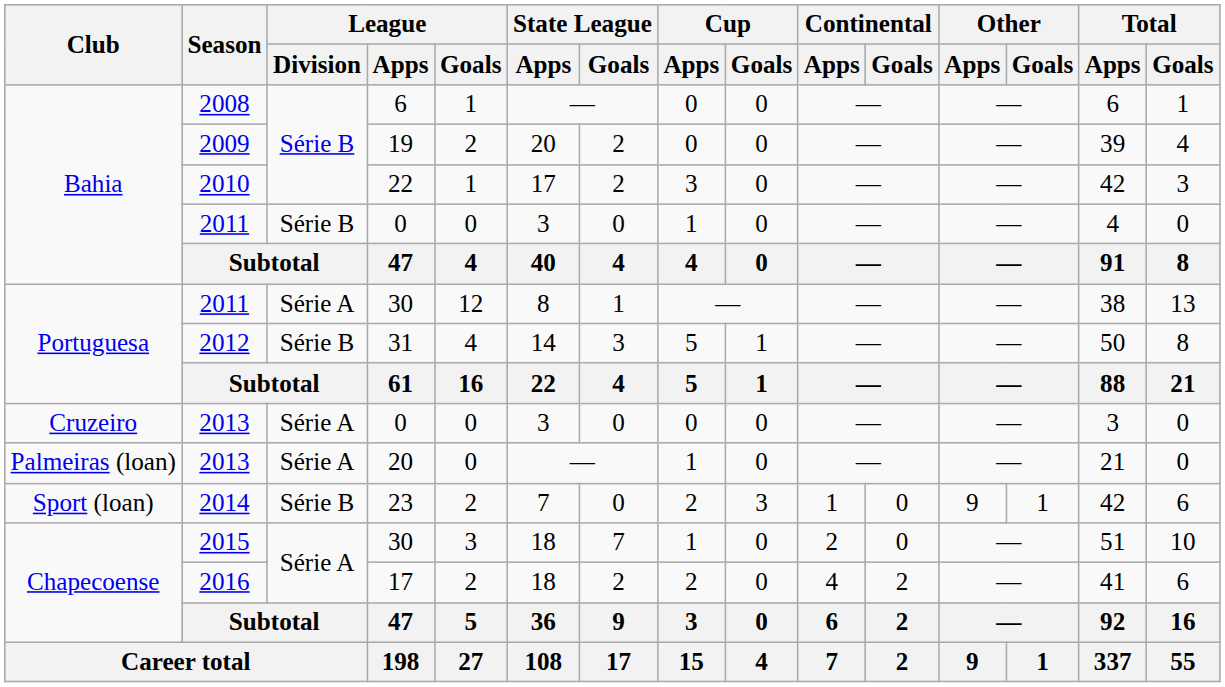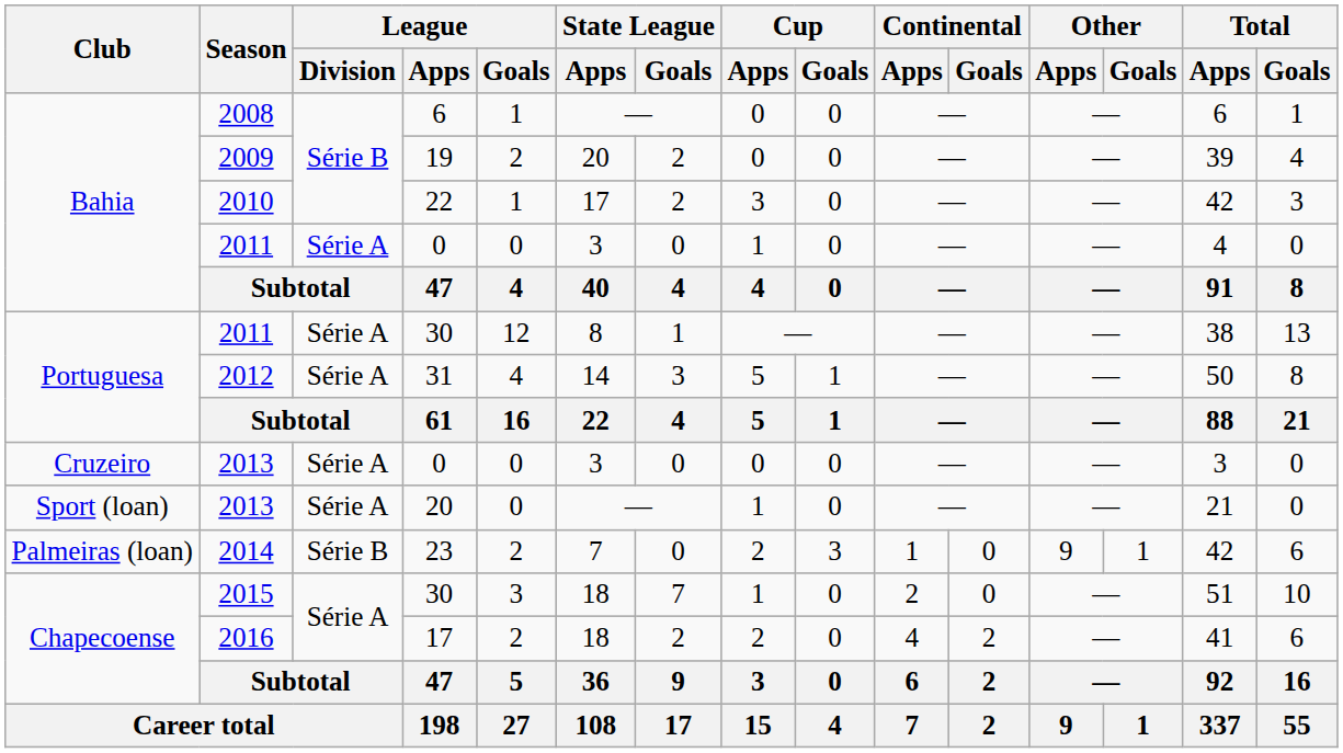2011 / 0 | League / Division: Série B -> Série A
2012 | League / Division: Série B -> Série A
2013 / 20 | Club: Palmeiras (loan) -> Sport (loan)
2014 | Club: Sport (loan) -> Palmeiras (loan)
